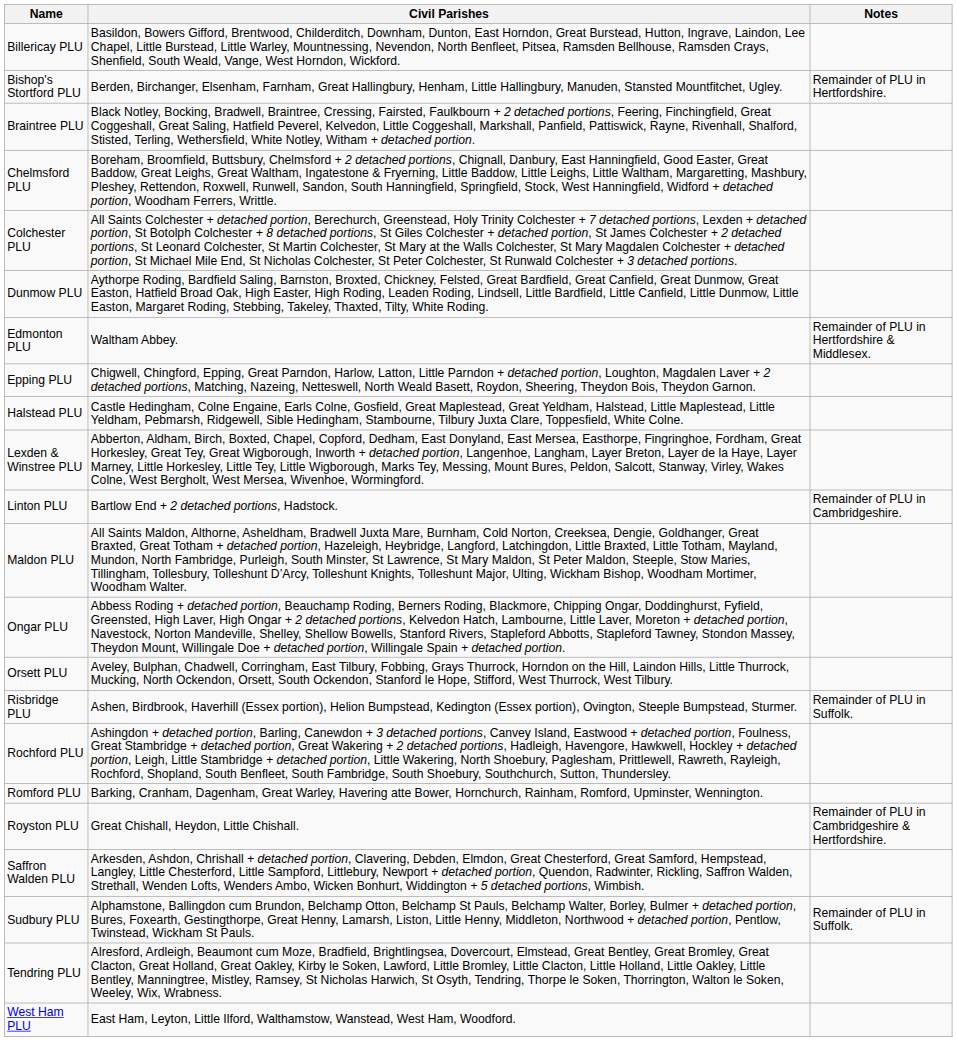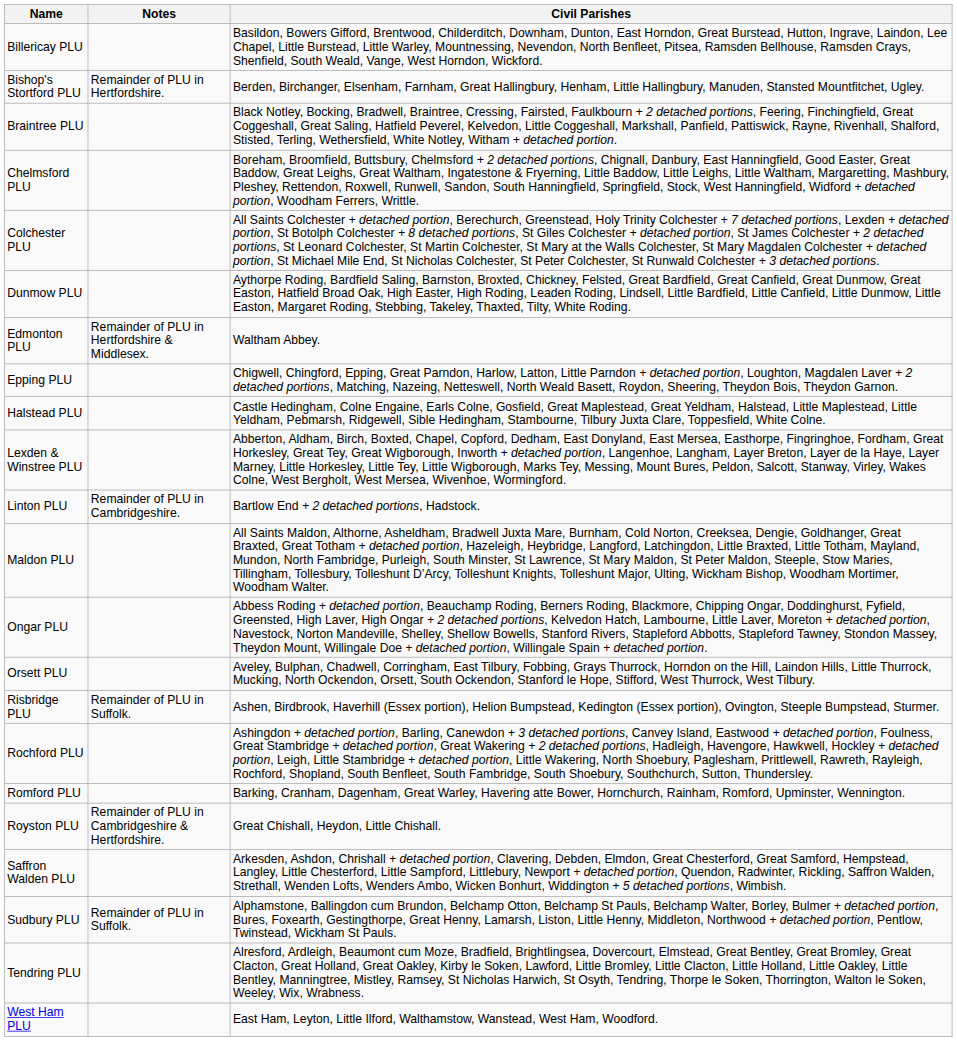columns swapped: Civil Parishes <-> Notes
